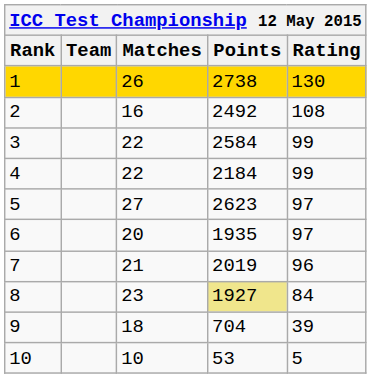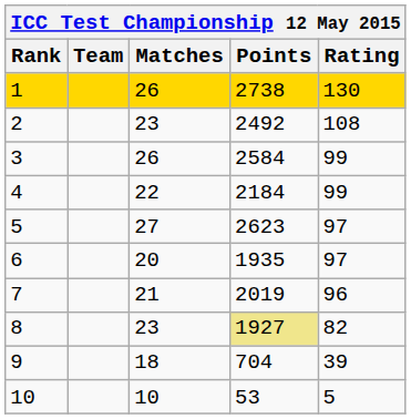2 | Matches: 16 -> 23
3 | Matches: 22 -> 26
8 | Rating: 84 -> 82
